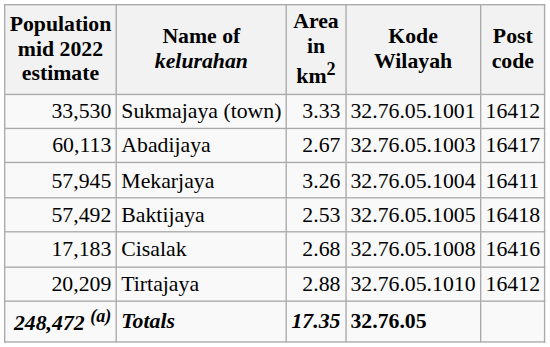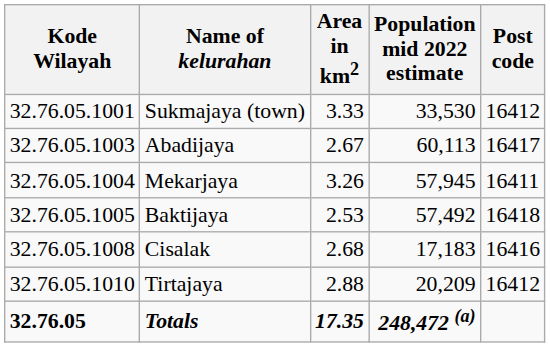columns swapped: Kode Wilayah <-> Population mid 2022 estimate
